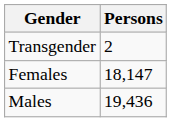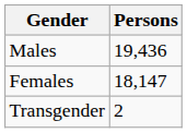rows swapped: Males <-> Transgender
